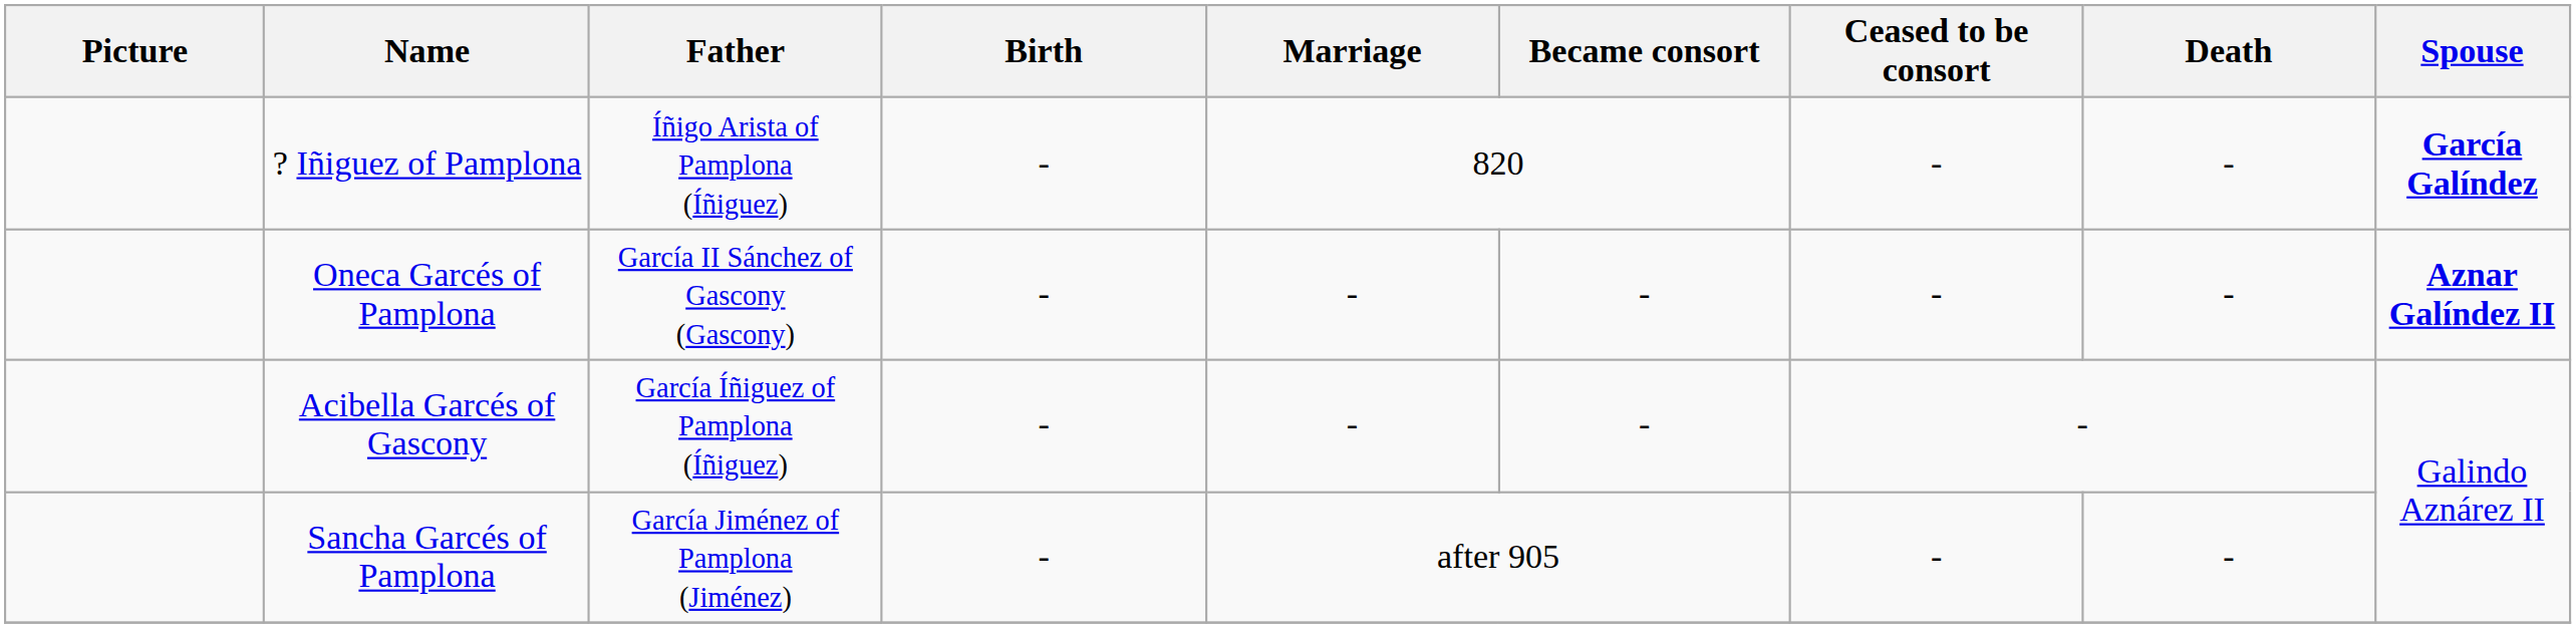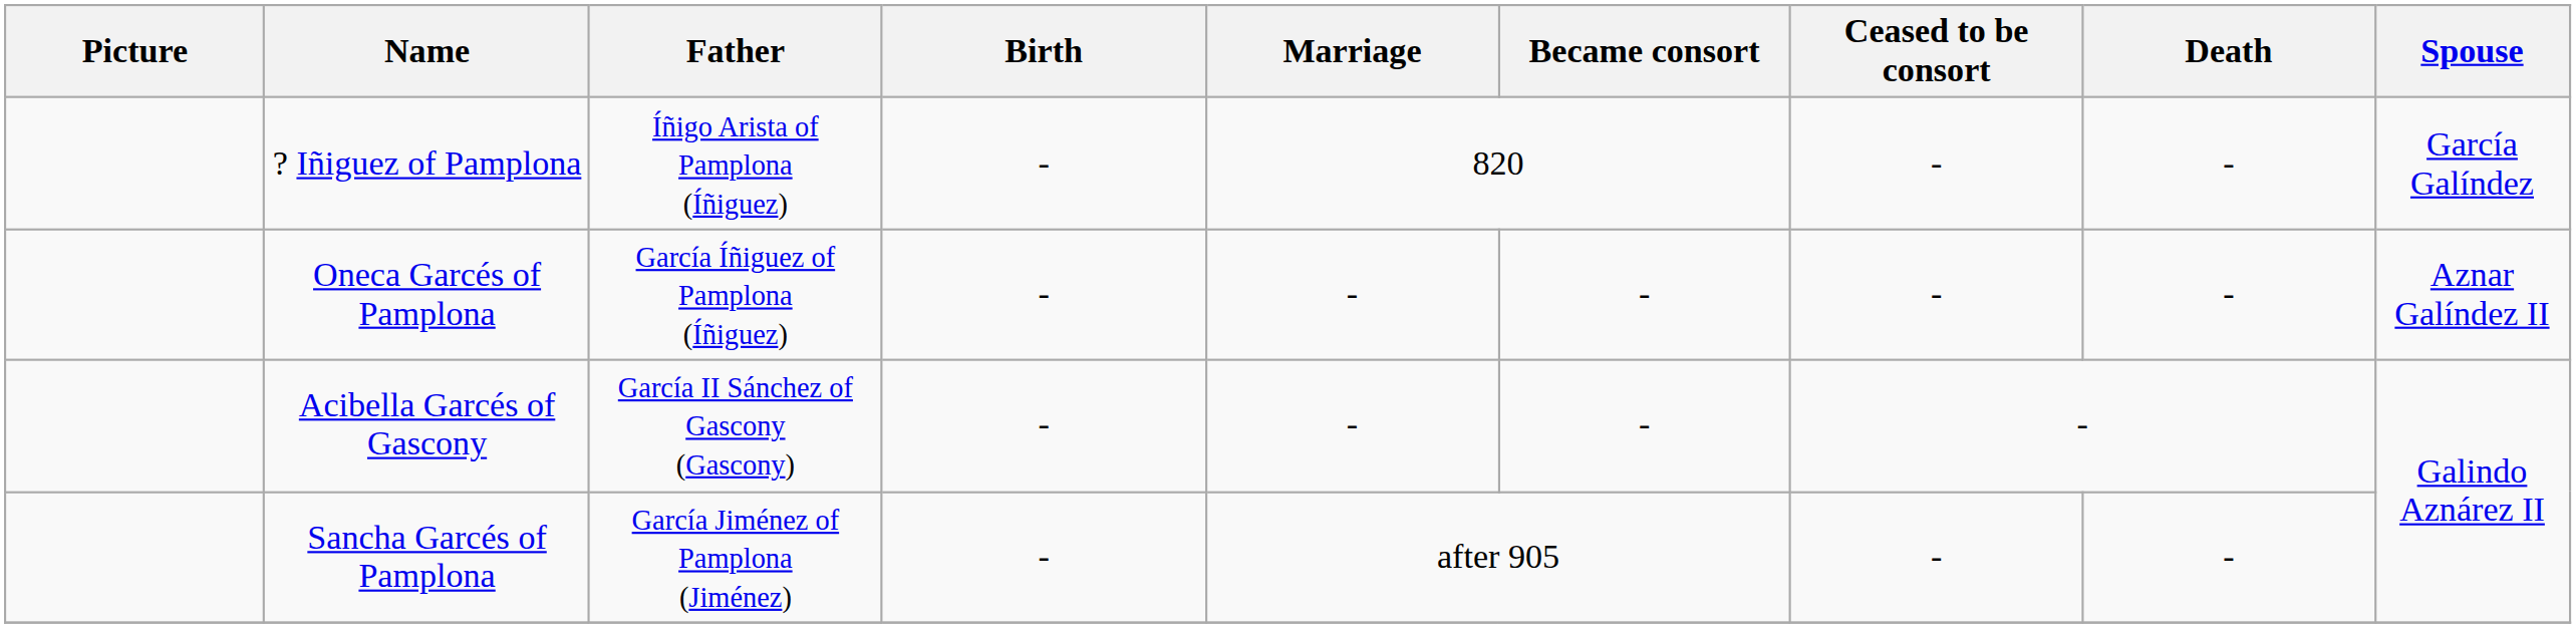? Iñiguez of Pamplona | Spouse: bold -> normal
Oneca Garcés of Pamplona | Father: García II Sánchez of Gascony (Gascony) -> García Íñiguez of Pamplona (Íñiguez)
Oneca Garcés of Pamplona | Spouse: bold -> normal
Acibella Garcés of Gascony | Father: García Íñiguez of Pamplona (Íñiguez) -> García II Sánchez of Gascony (Gascony)
